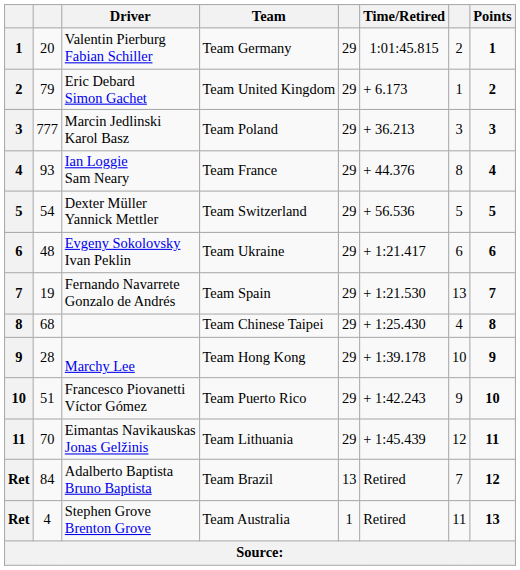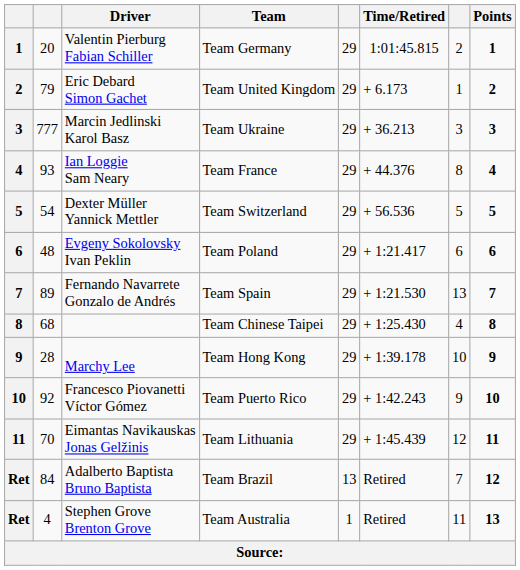Marcin Jedlinski Karol Basz | Team: Team Poland -> Team Ukraine
Evgeny Sokolovsky Ivan Peklin | Team: Team Ukraine -> Team Poland
Fernando Navarrete Gonzalo de Andrés | column 2: 19 -> 89
Francesco Piovanetti Víctor Gómez | column 2: 51 -> 92
